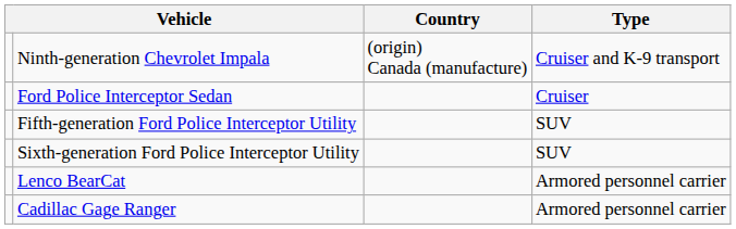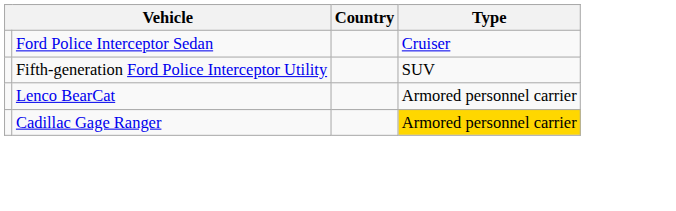- row: Ninth-generation Chevrolet Impala | (origin) Canada (manufacture) | Cruiser and K-9 transport
- row: Sixth-generation Ford Police Interceptor Utility | SUV
Cadillac Gage Ranger | Type: no background -> gold background
